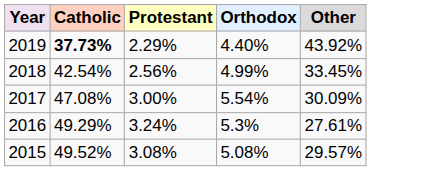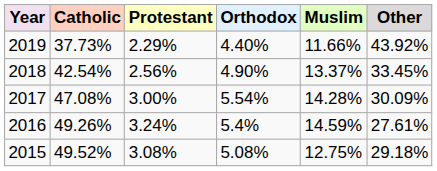+ column: Muslim | 11.66% | 13.37% | 14.28% | 14.59% | 12.75%
2019 | Catholic: bold -> normal
2018 | Orthodox: 4.99% -> 4.90%
2016 | Catholic: 49.29% -> 49.26%
2016 | Orthodox: 5.3% -> 5.4%
2015 | Other: 29.57% -> 29.18%
